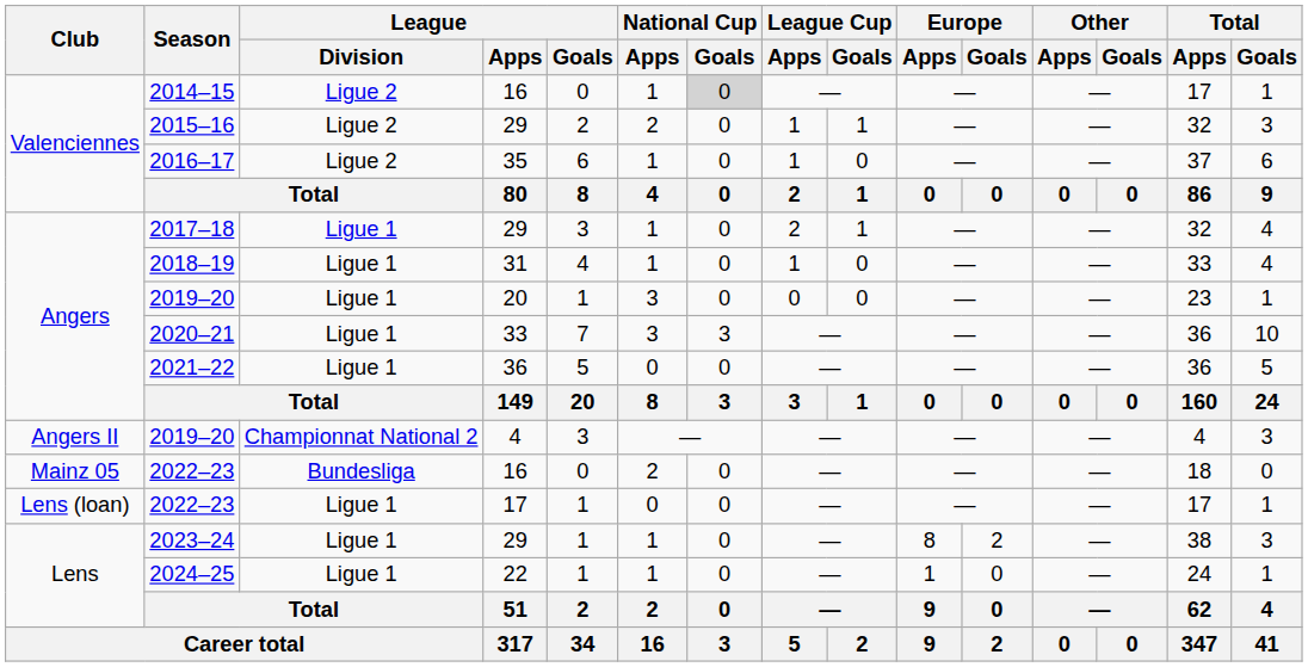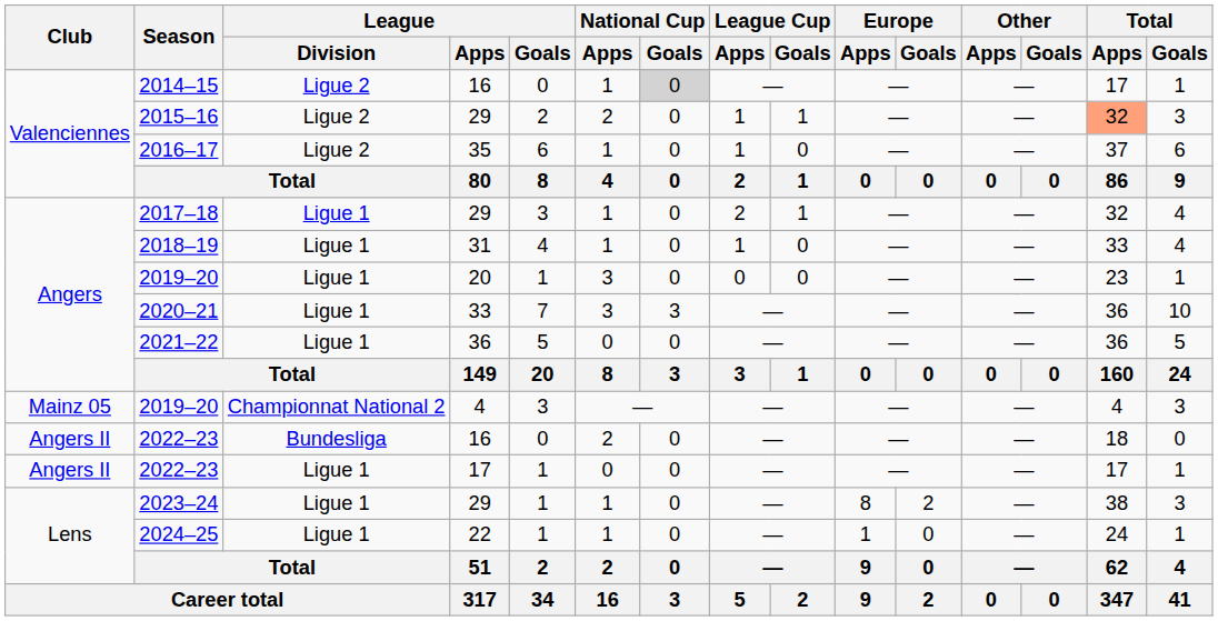2015–16 | Total / Apps: no background -> lightsalmon background
2019–20 / 4 | Club: Angers II -> Mainz 05
2022–23 / 16 | Club: Mainz 05 -> Angers II
2022–23 / 17 | Club: Lens (loan) -> Angers II
